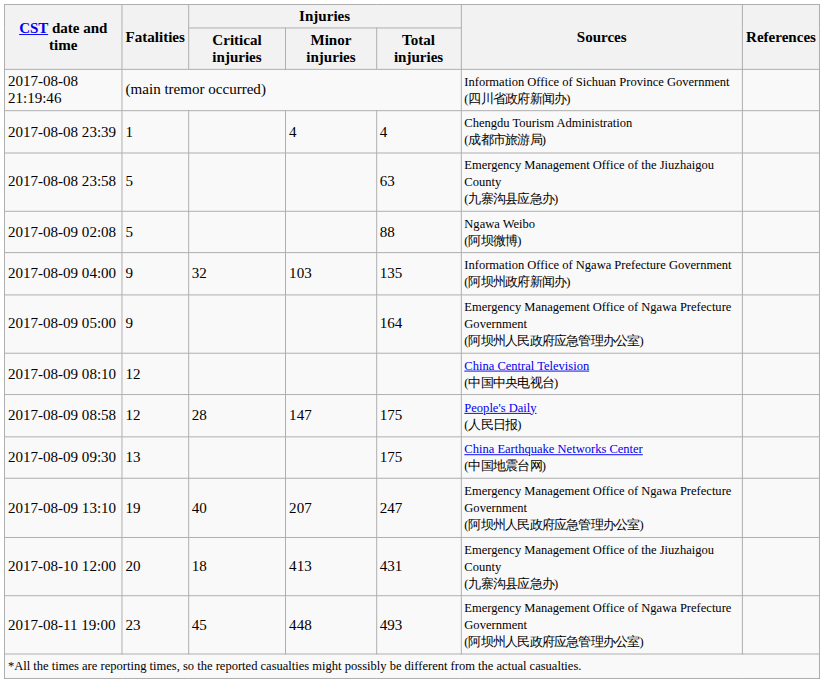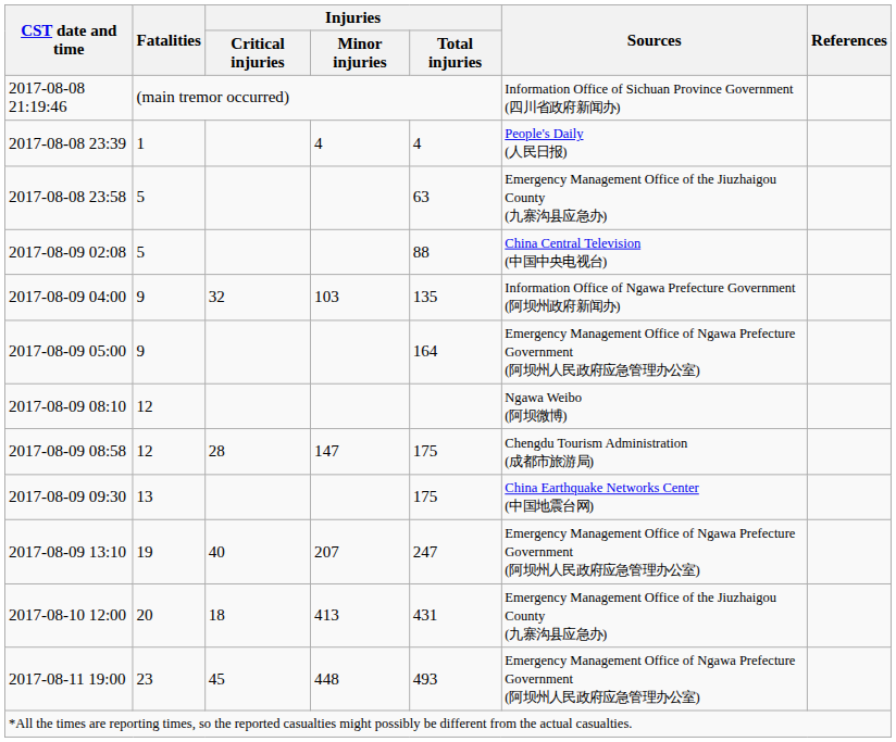2017-08-08 23:39 | Sources: Chengdu Tourism Administration (成都市旅游局) -> People's Daily (人民日报)
2017-08-09 02:08 | Sources: Ngawa Weibo (阿坝微博) -> China Central Television (中国中央电视台)
2017-08-09 08:10 | Sources: China Central Television (中国中央电视台) -> Ngawa Weibo (阿坝微博)
2017-08-09 08:58 | Sources: People's Daily (人民日报) -> Chengdu Tourism Administration (成都市旅游局)
